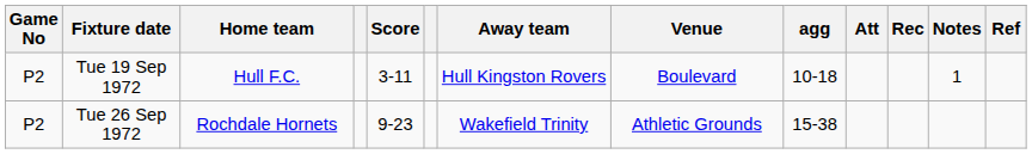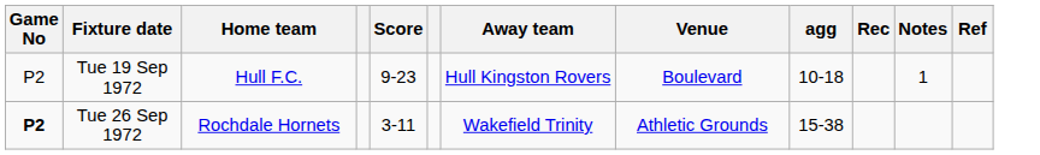- column: Att
Tue 19 Sep 1972 | Score: 3-11 -> 9-23
Tue 26 Sep 1972 | Game No: normal -> bold
Tue 26 Sep 1972 | Score: 9-23 -> 3-11
